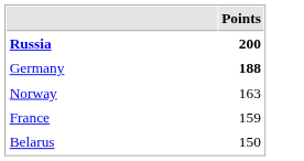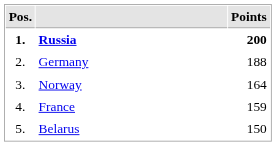+ column: Pos. | 1. | 2. | 3. | 4. | 5.
Germany | Points: bold -> normal
Norway | Points: 163 -> 164
